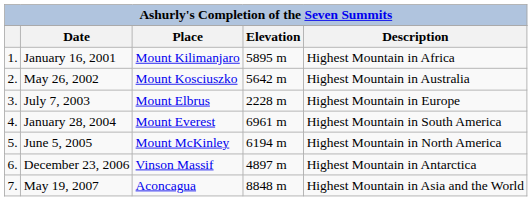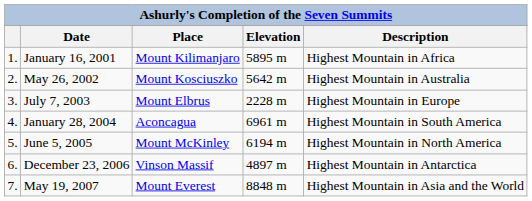January 28, 2004 | Place: Mount Everest -> Aconcagua
May 19, 2007 | Place: Aconcagua -> Mount Everest
